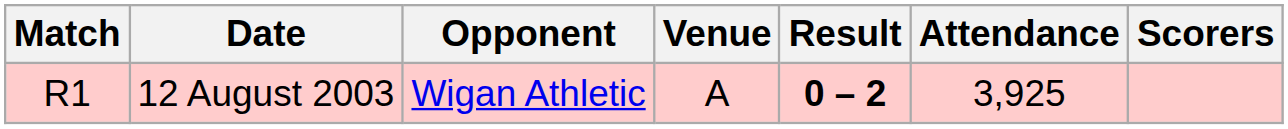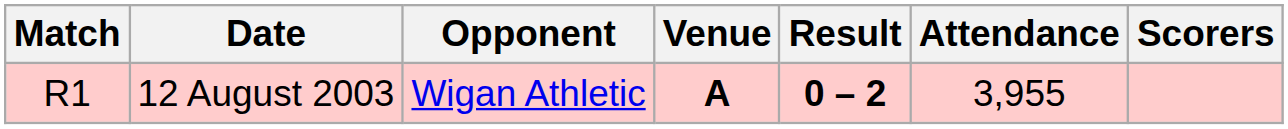12 August 2003 | Venue: normal -> bold
12 August 2003 | Attendance: 3,925 -> 3,955
